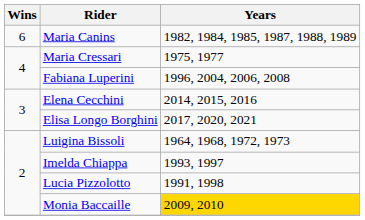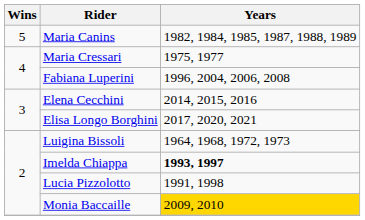Maria Canins | Wins: 6 -> 5
Imelda Chiappa | Years: normal -> bold
